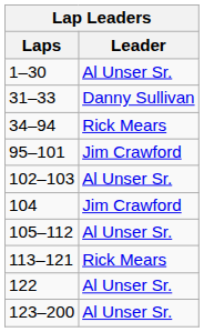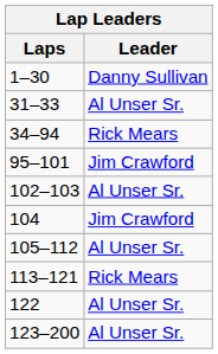1–30 | Leader: Al Unser Sr. -> Danny Sullivan
31–33 | Leader: Danny Sullivan -> Al Unser Sr.
